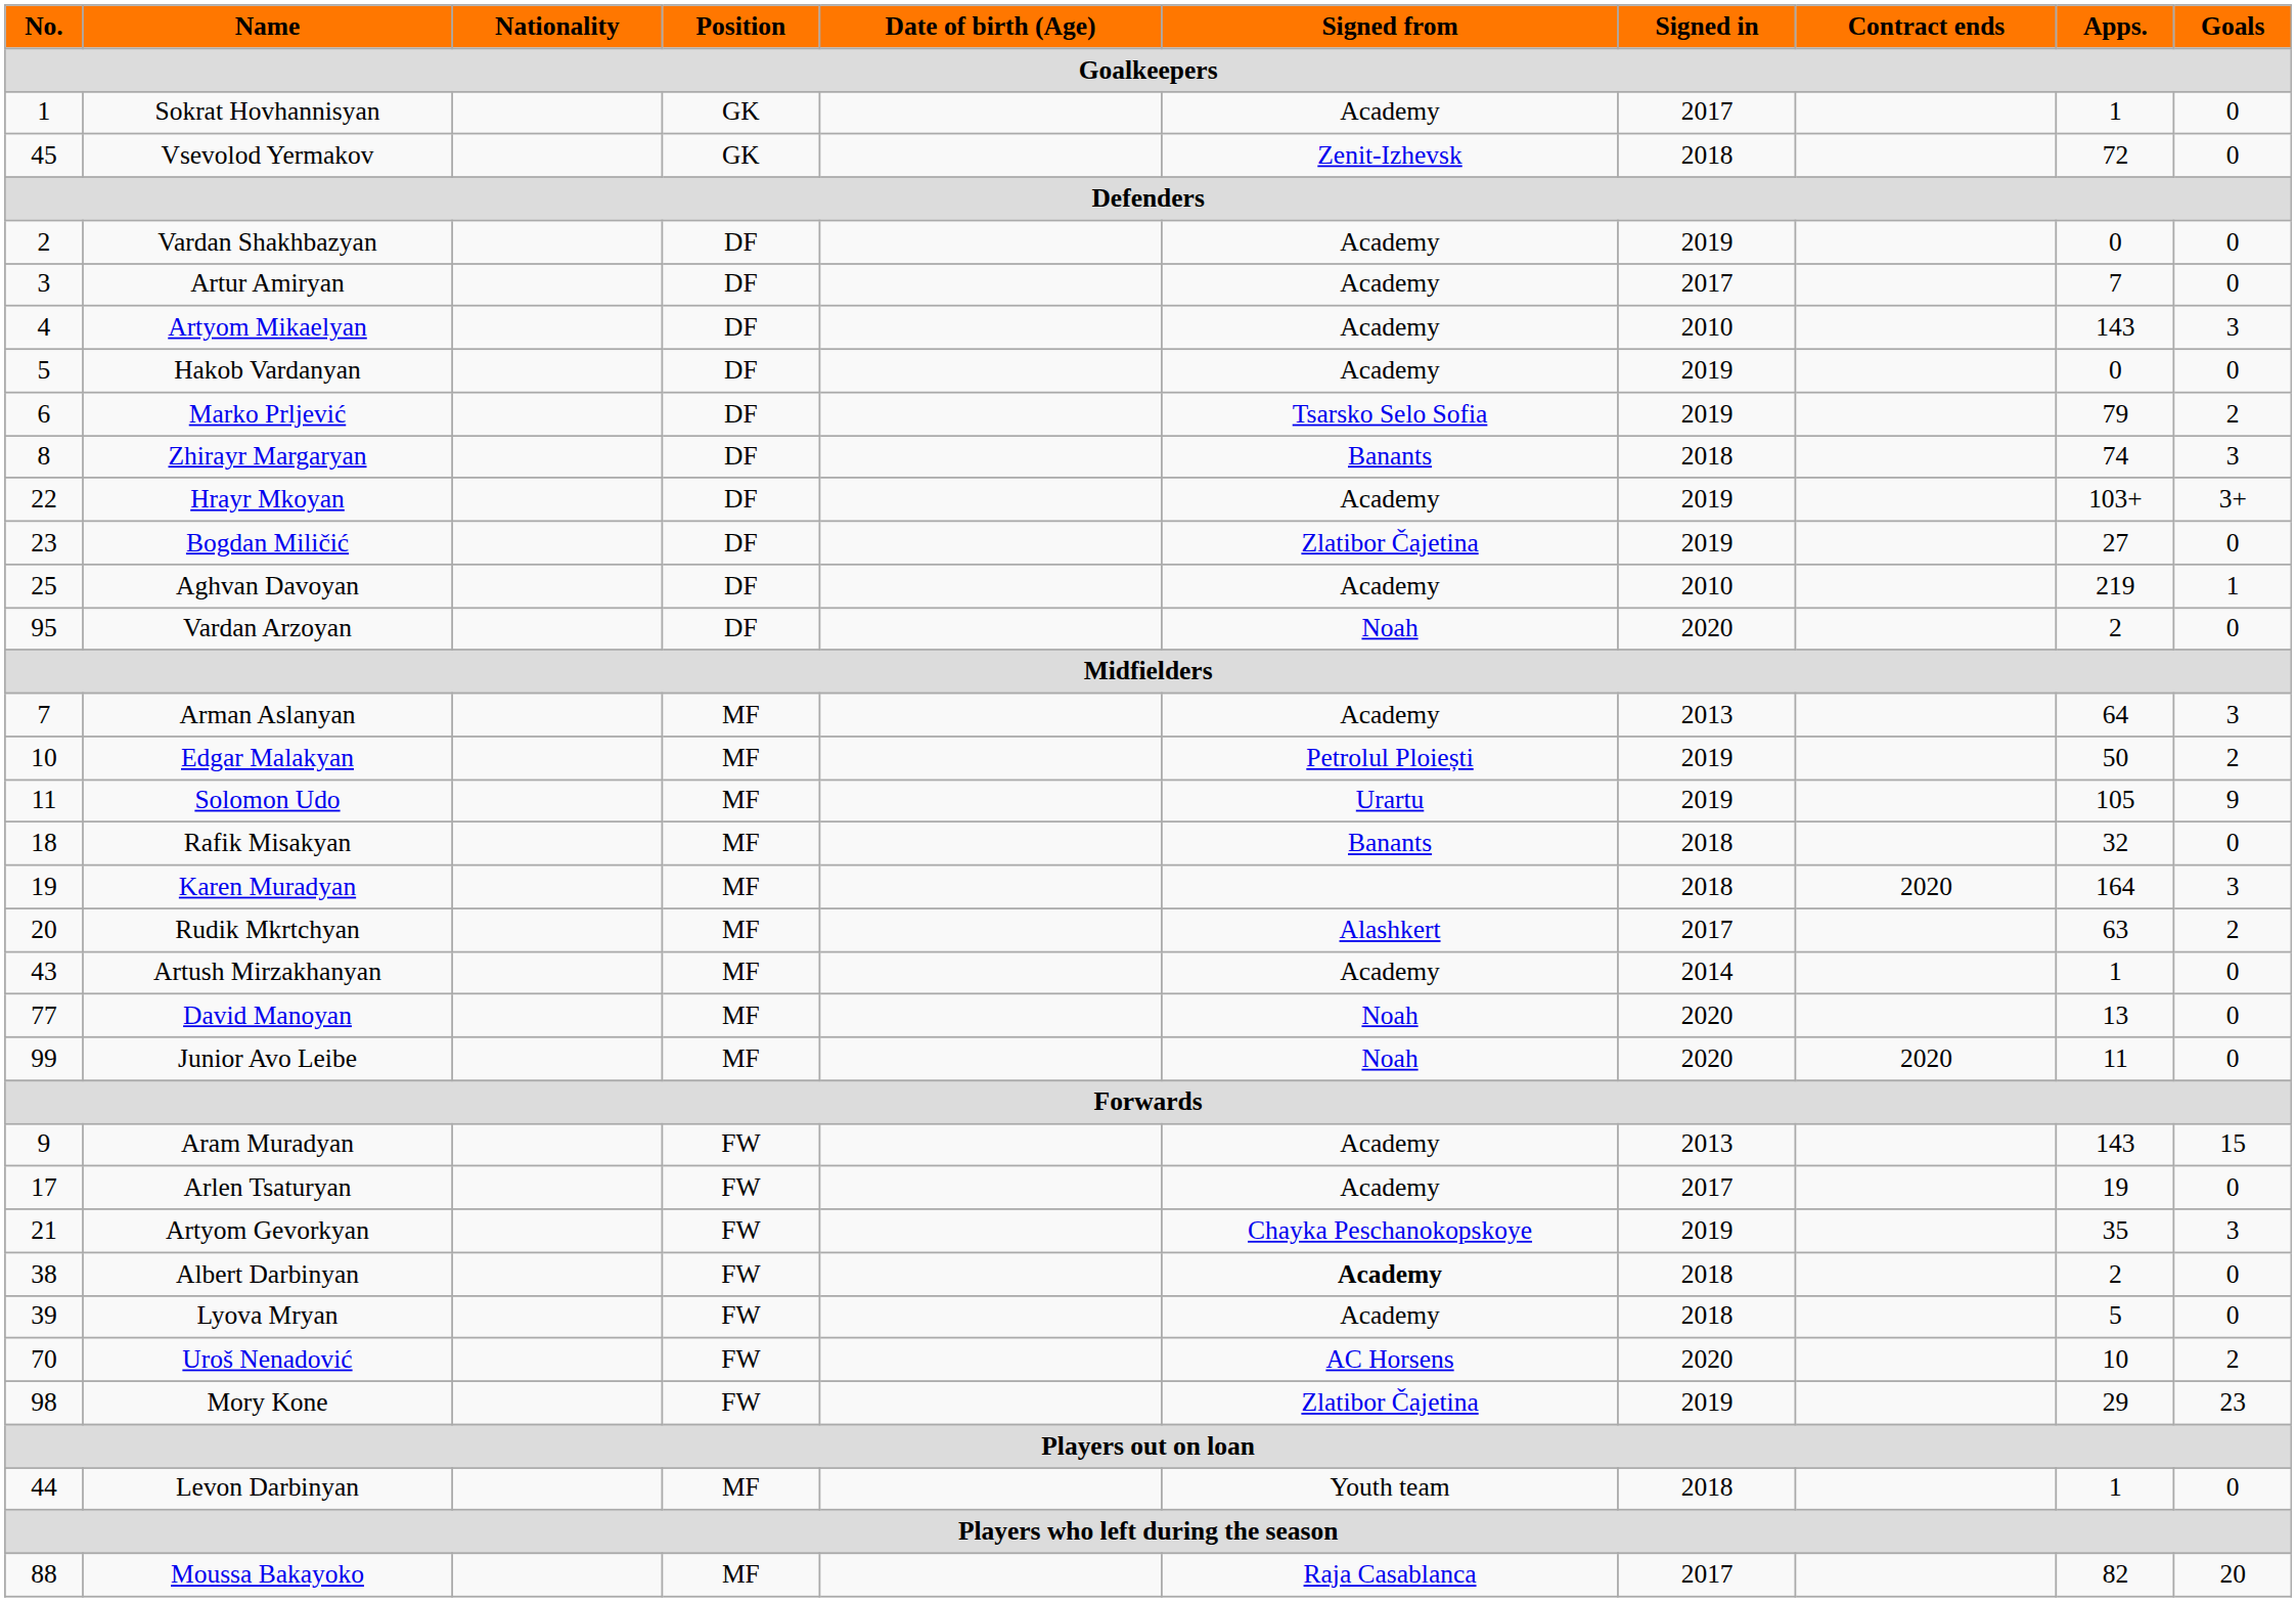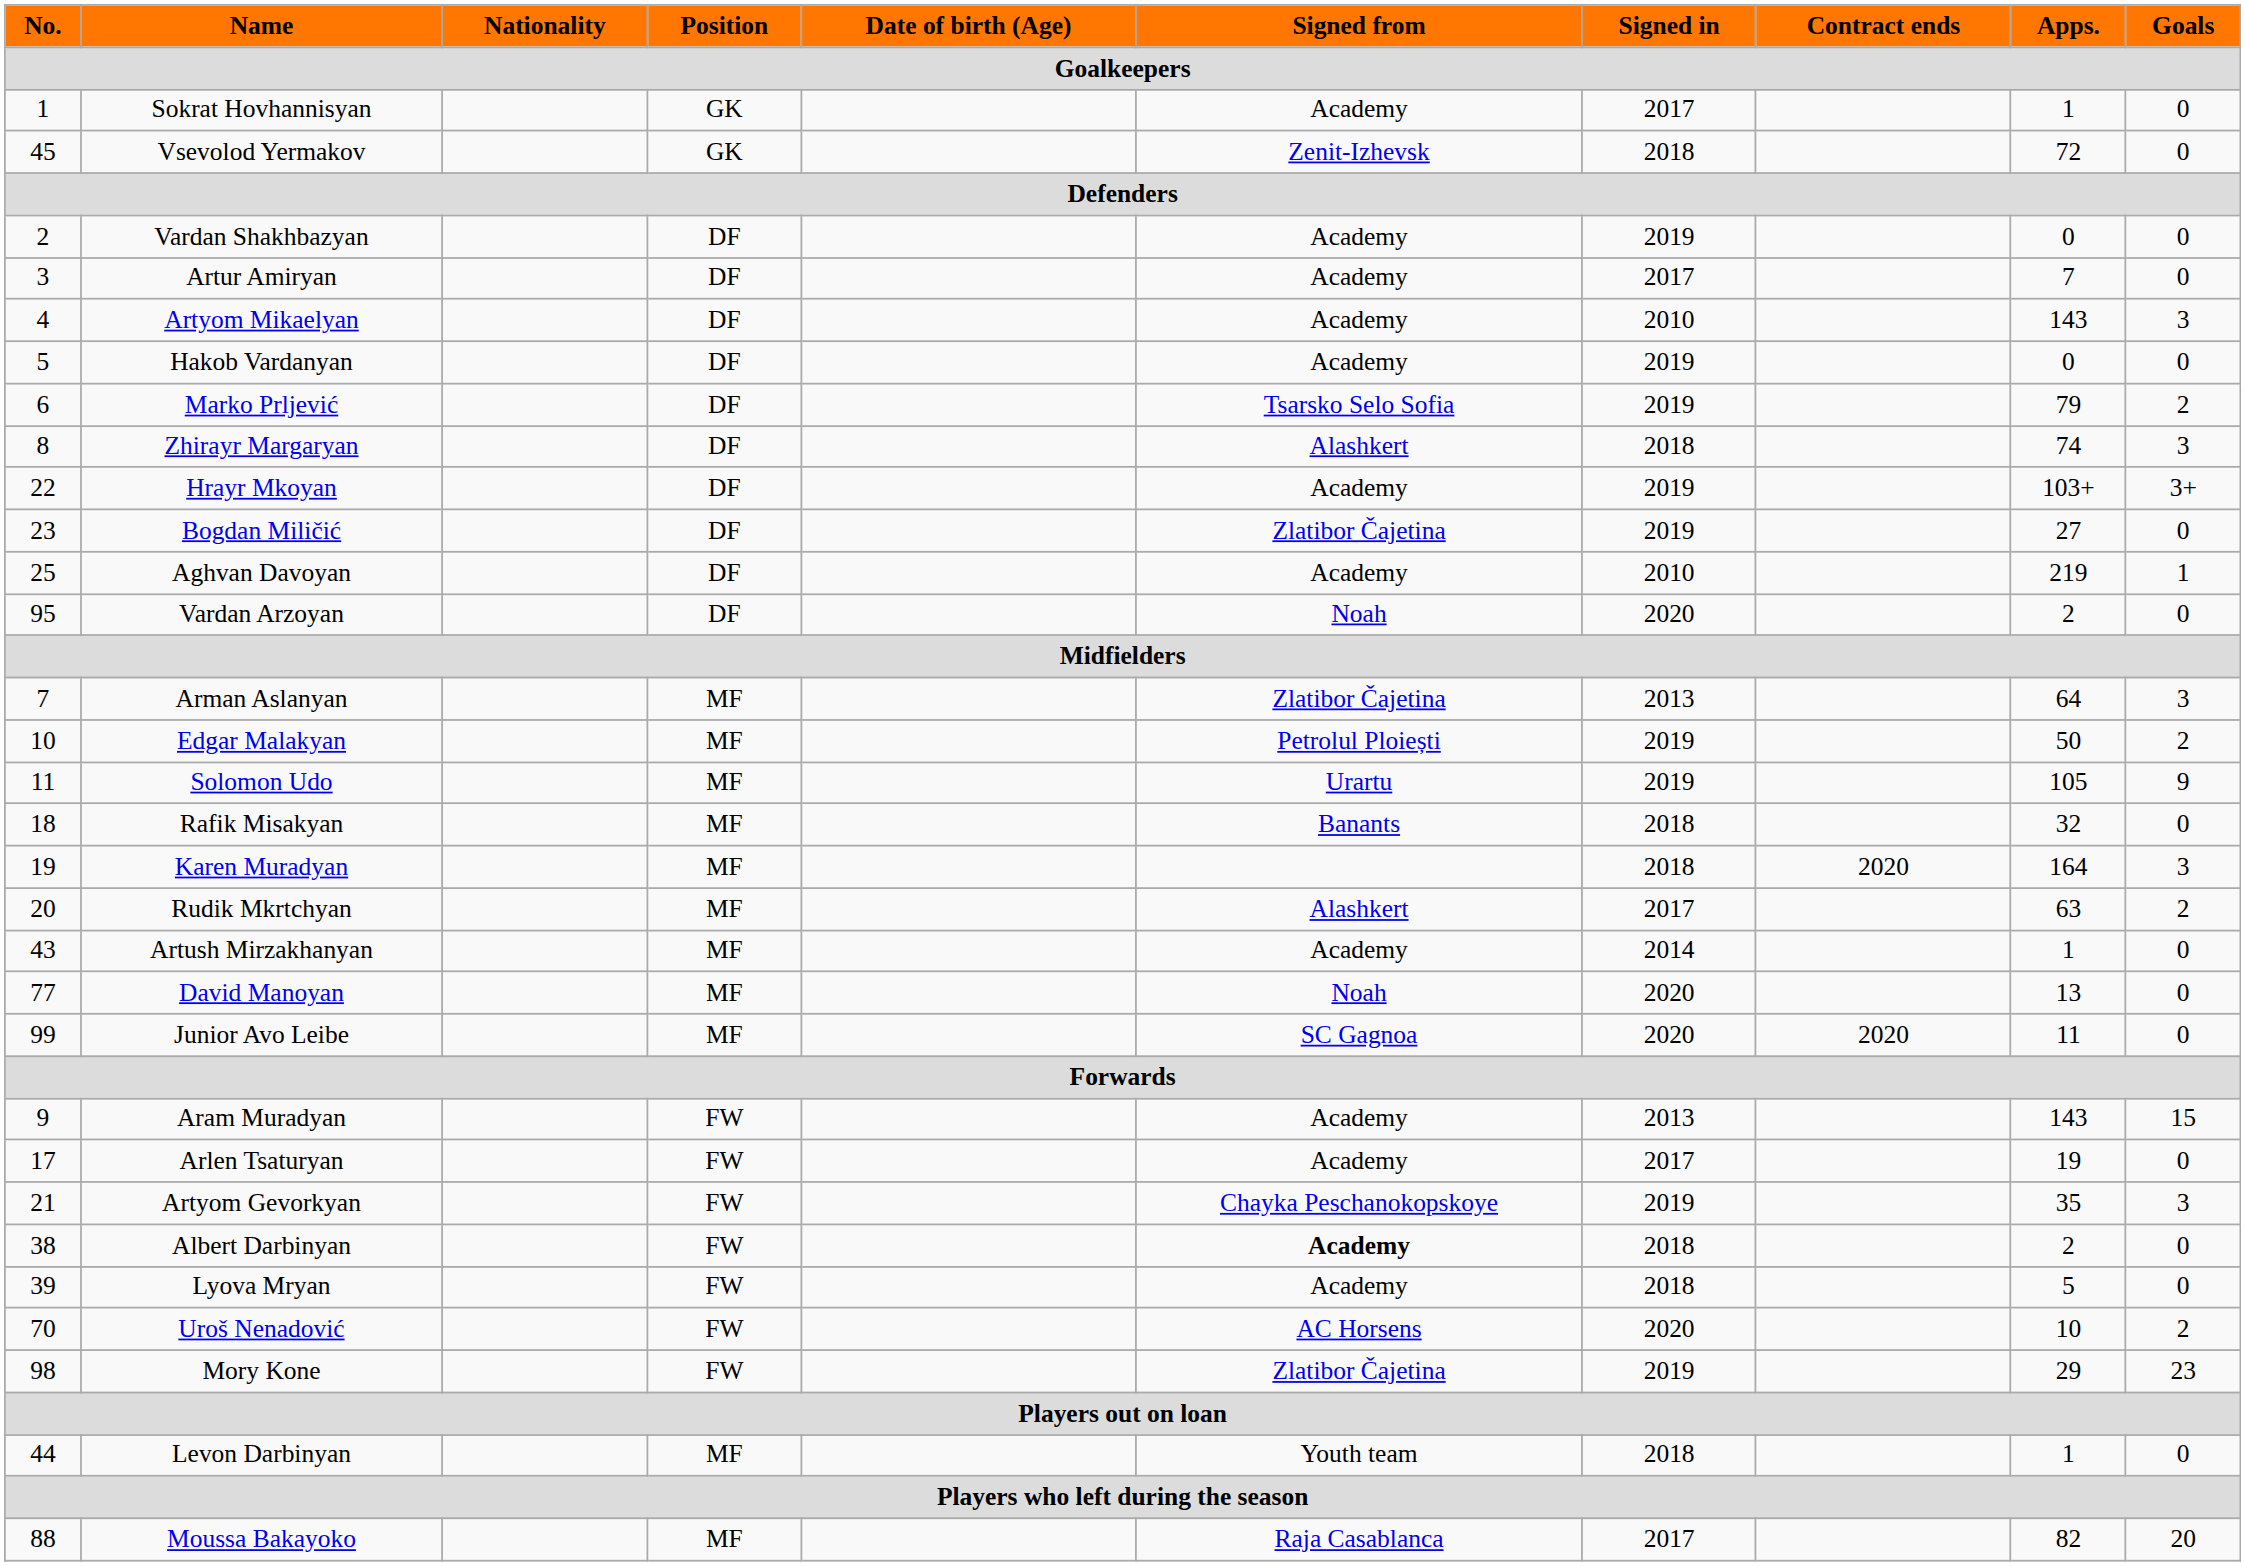Zhirayr Margaryan | Signed from: Banants -> Alashkert
Arman Aslanyan | Signed from: Academy -> Zlatibor Čajetina
Junior Avo Leibe | Signed from: Noah -> SC Gagnoa
